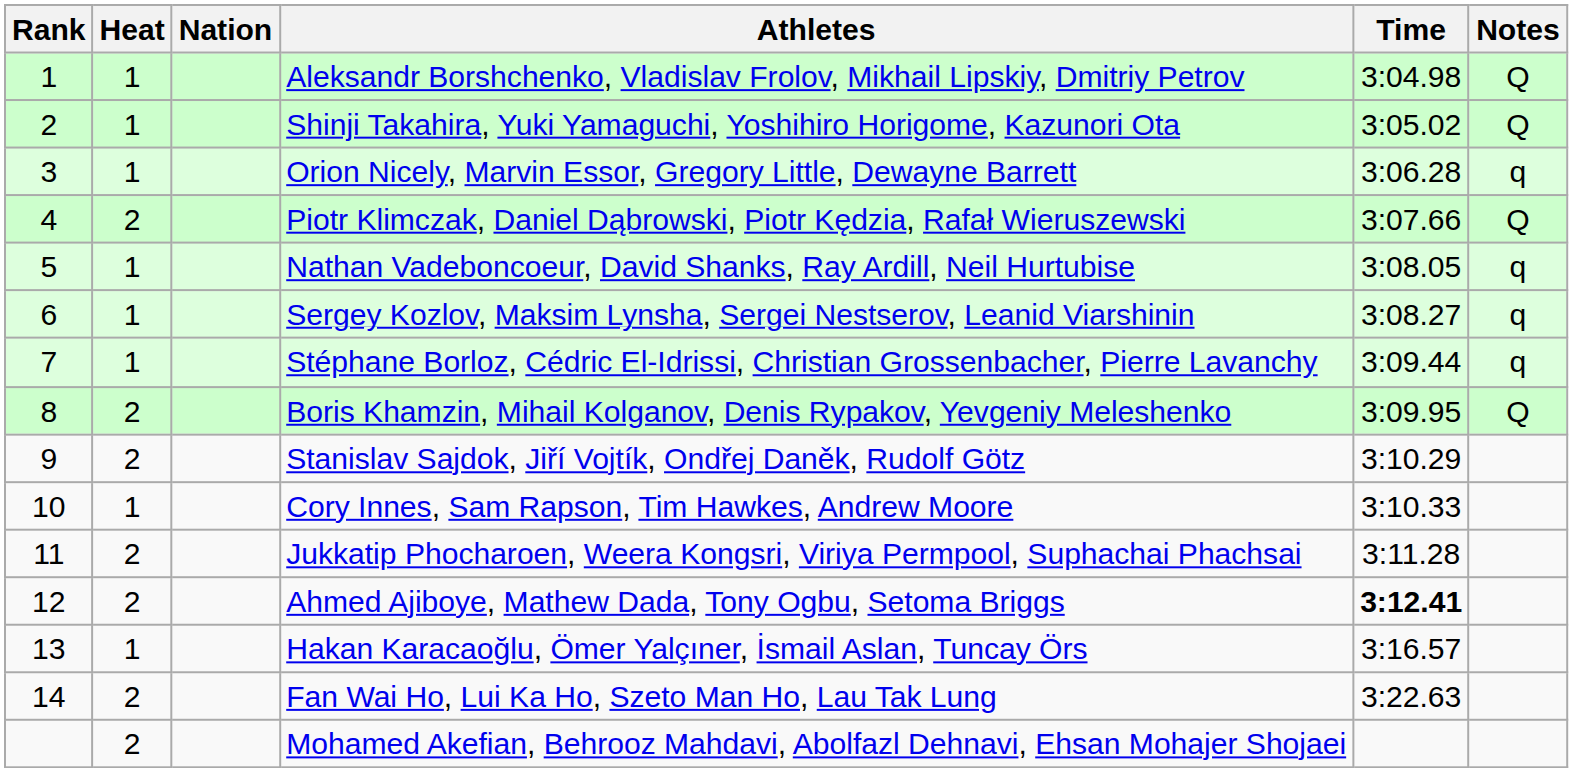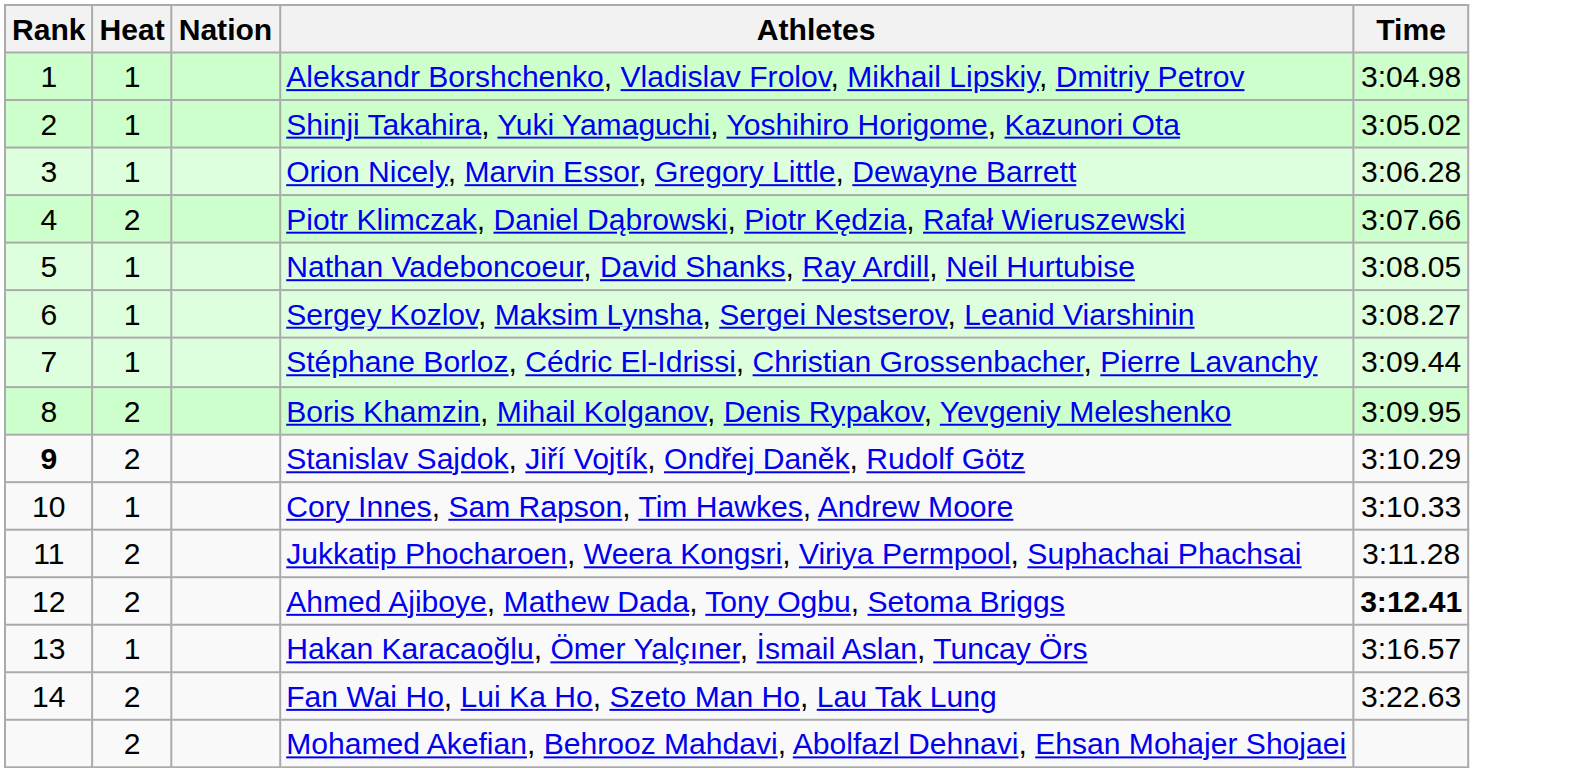- column: Notes | Q | Q | q | Q | q | q | q | Q
Stanislav Sajdok, Jiří Vojtík, Ondřej Daněk, Rudolf Götz | Rank: normal -> bold
